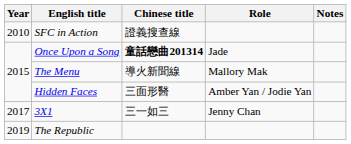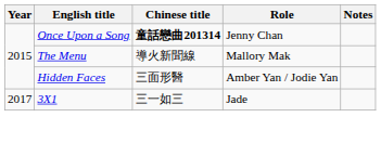- row: 2010 | SFC in Action | 證義搜查線
Once Upon a Song | Role: Jade -> Jenny Chan
3X1 | Role: Jenny Chan -> Jade
- row: 2019 | The Republic
